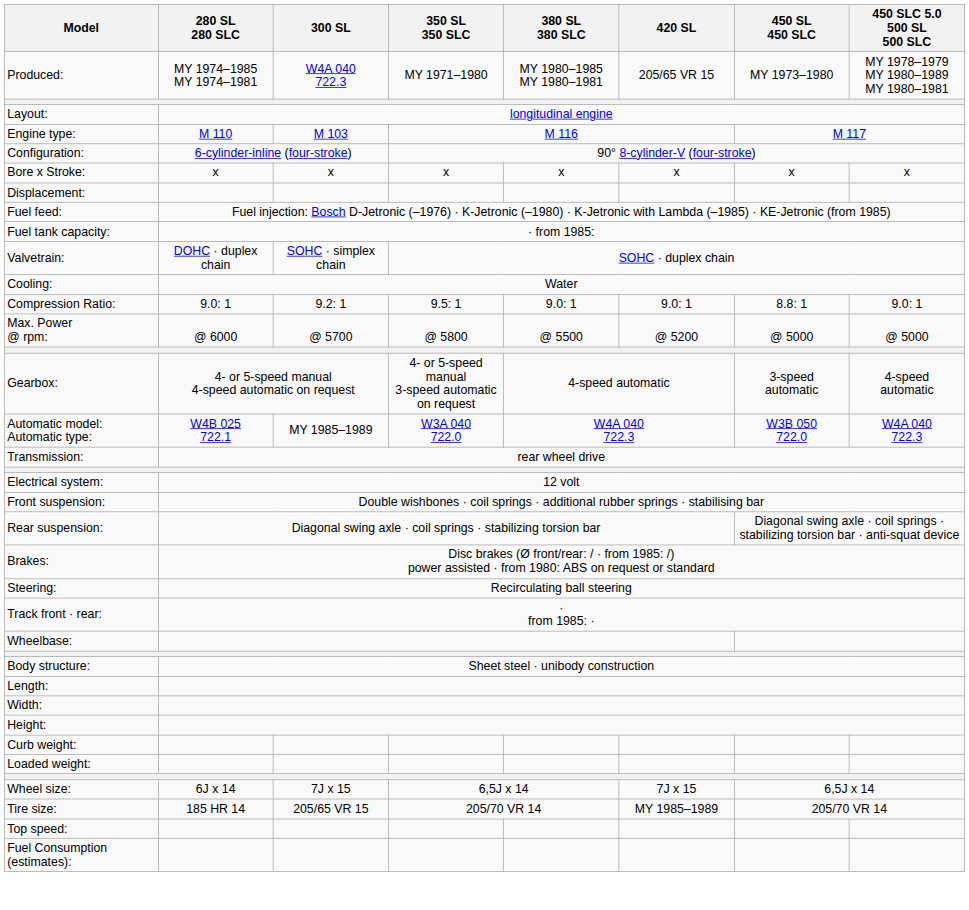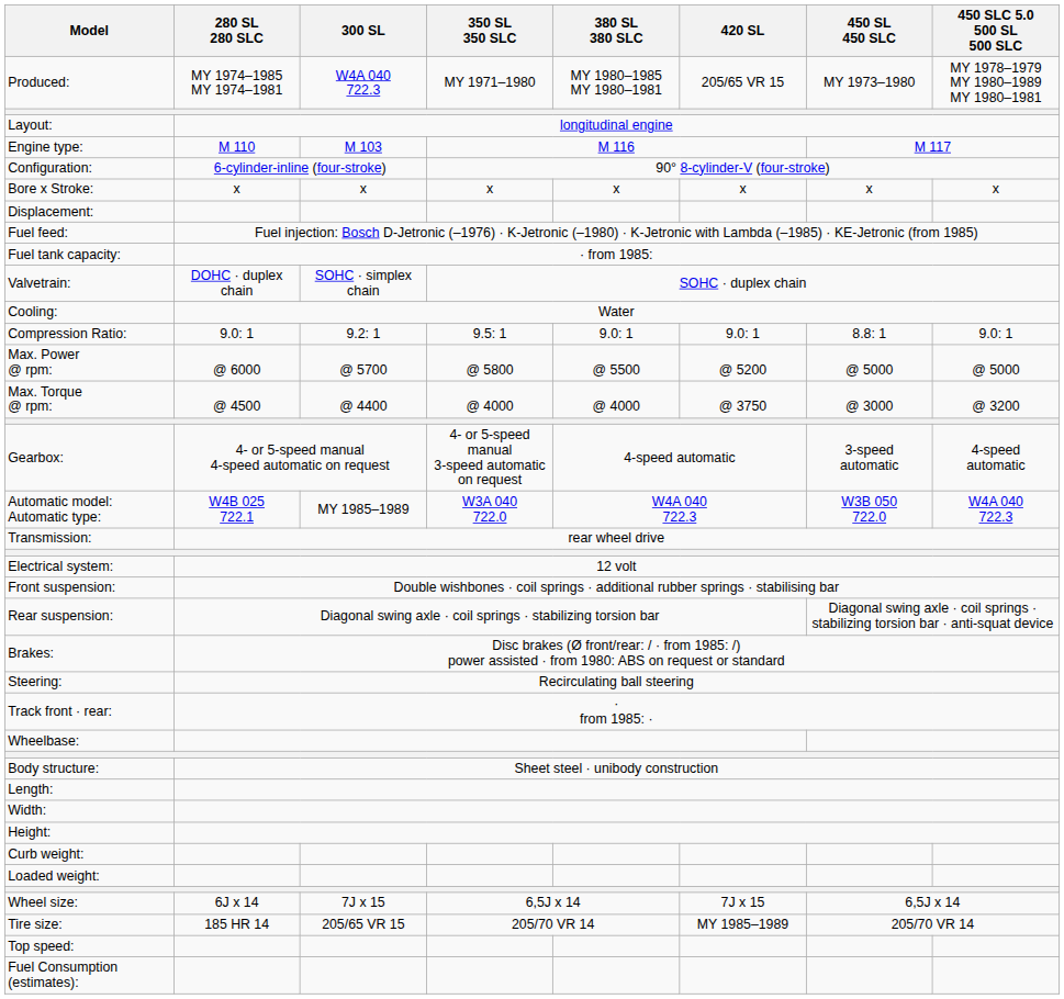+ row: Max. Torque @ rpm: | @ 4500 | @ 4400 | @ 4000 | @ 4000 | @ 3750 | @ 3000 | @ 3200
